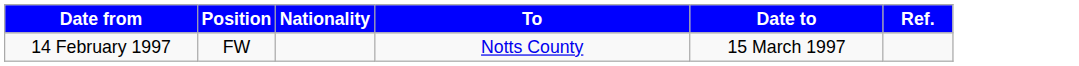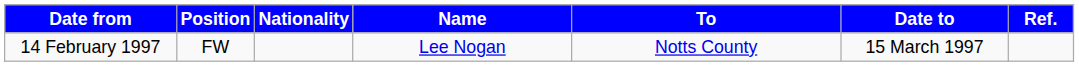+ column: Name | Lee Nogan
